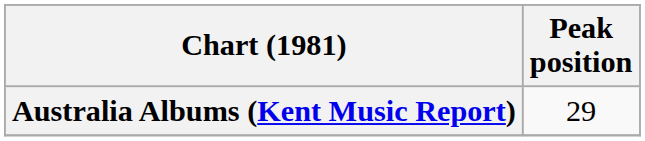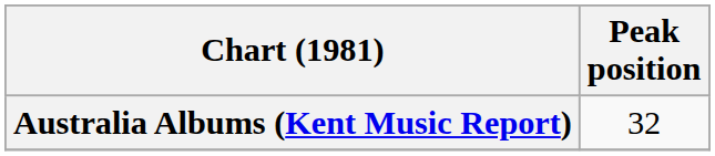Australia Albums (Kent Music Report) | Peak position: 29 -> 32
